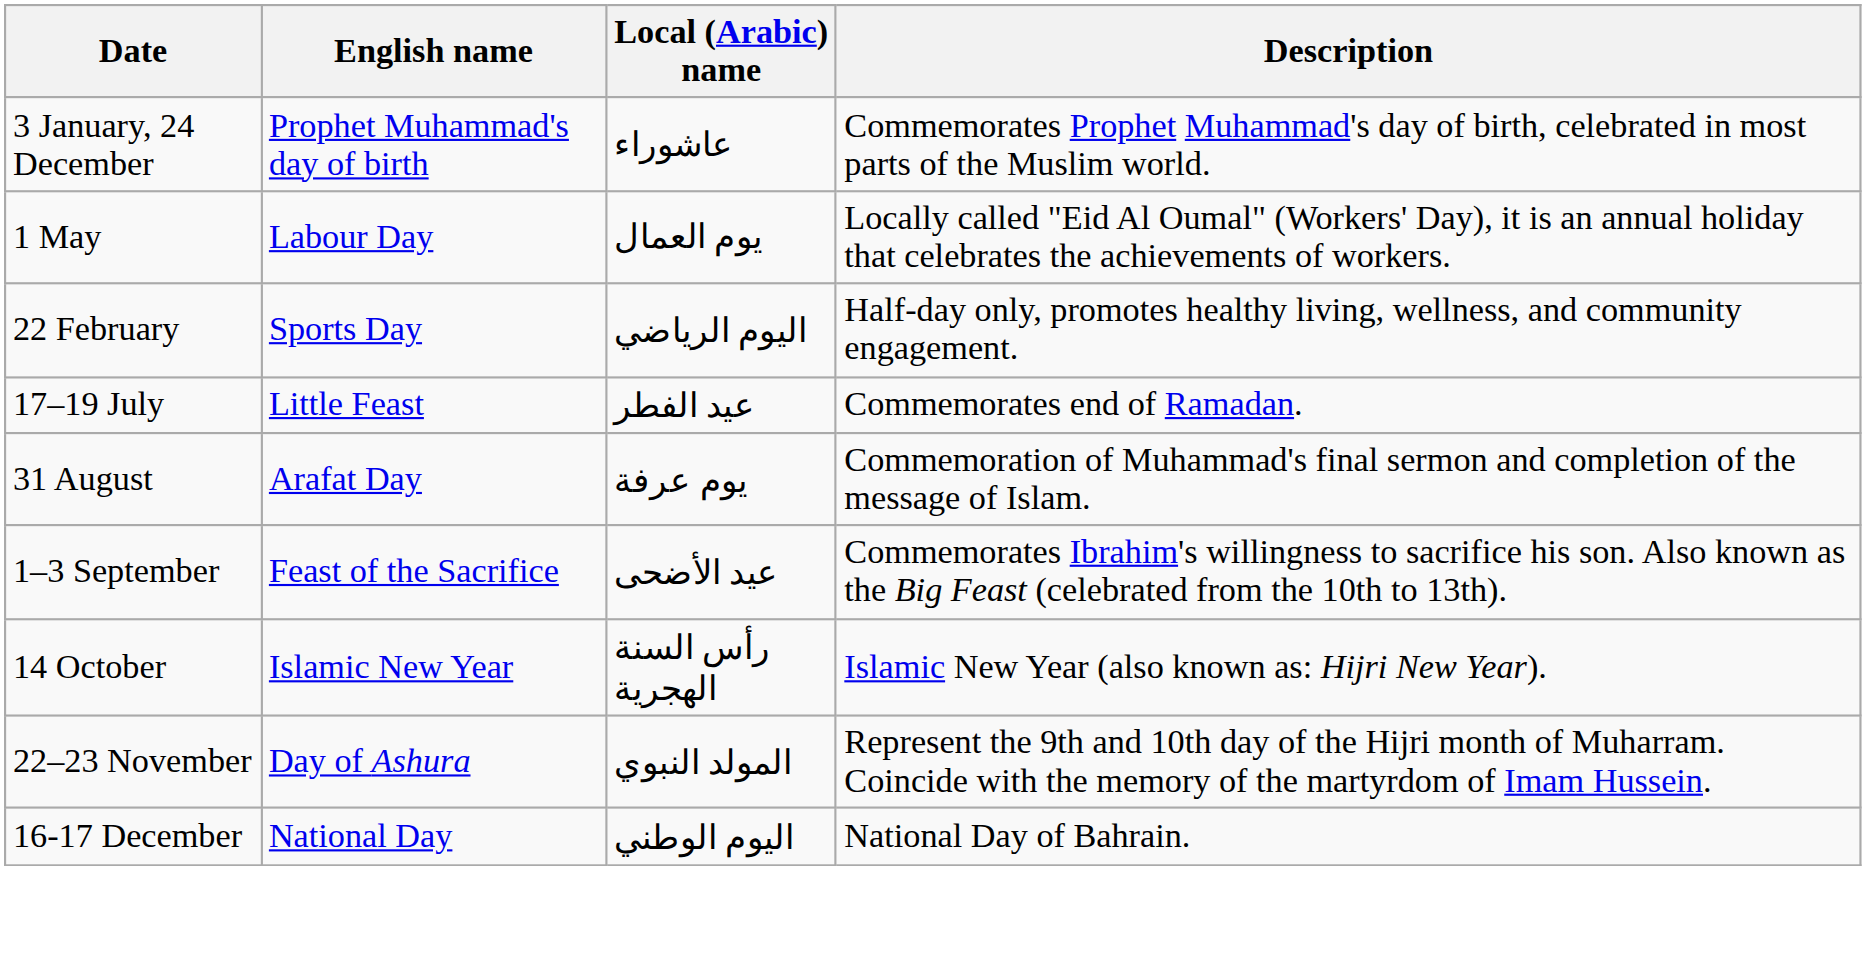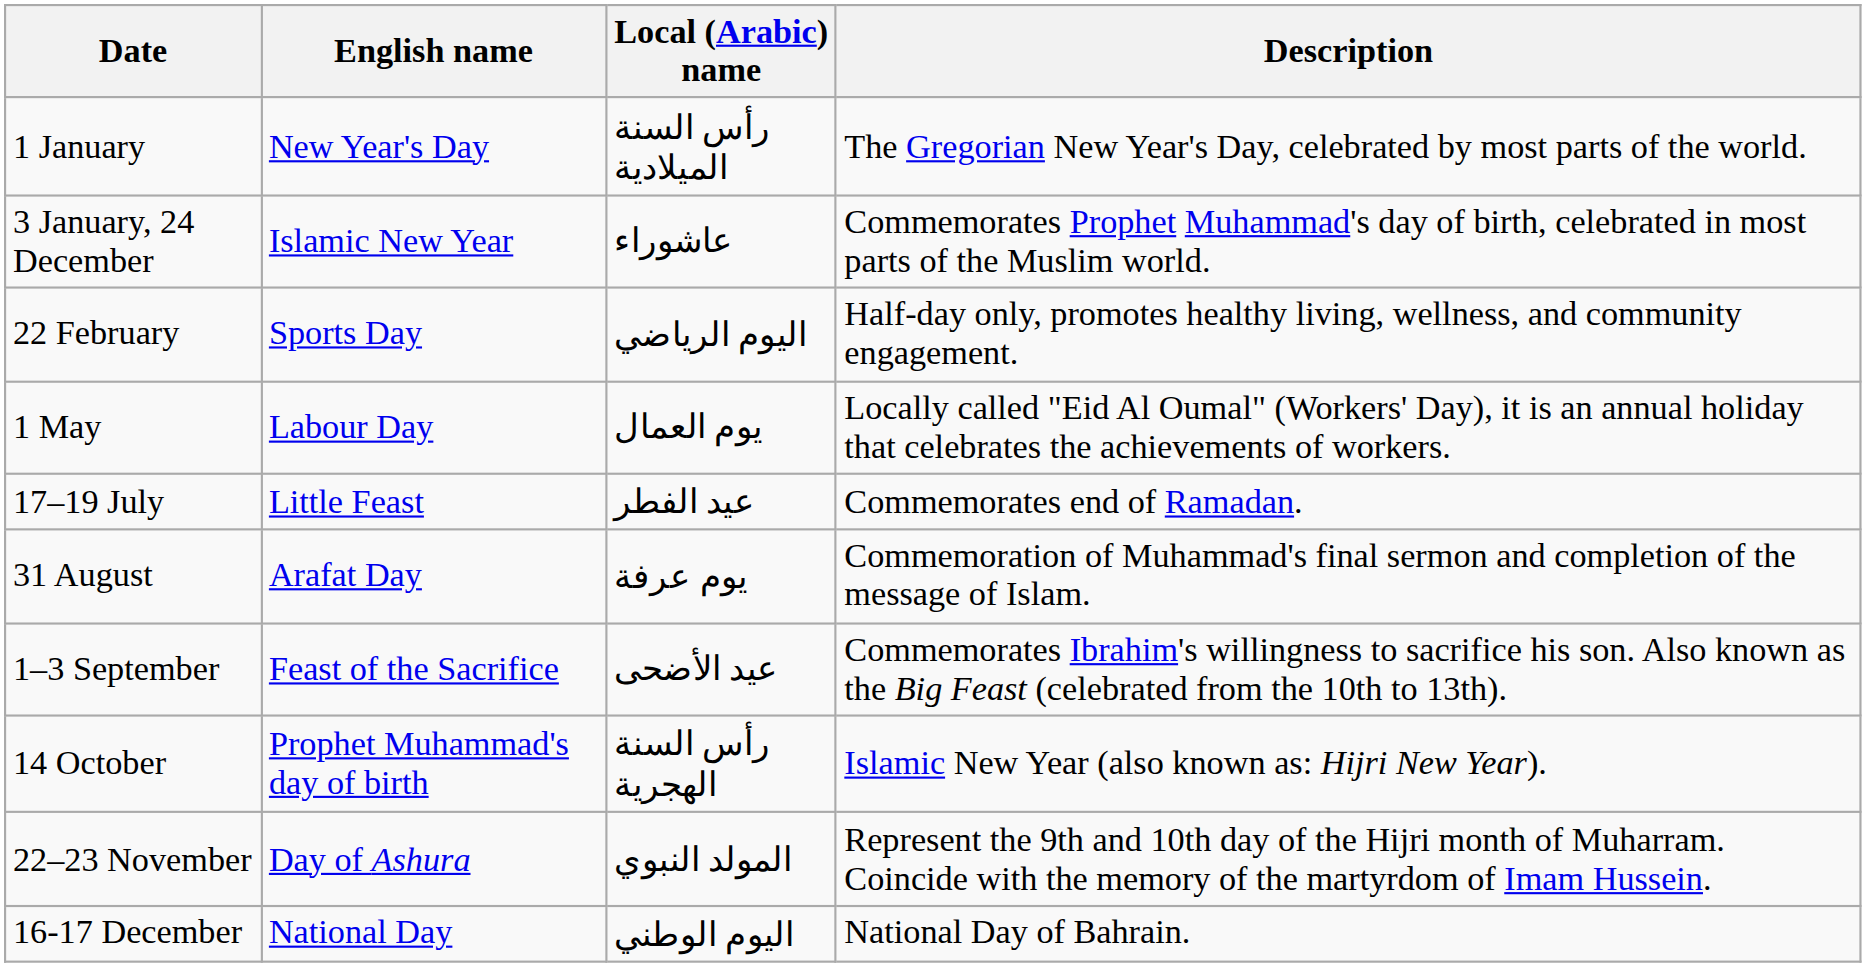+ row: 1 January | New Year's Day | رأس السنة الميلادية | The Gregorian New Year's Day, celebrated by most parts of the world.
3 January, 24 December | English name: Prophet Muhammad's day of birth -> Islamic New Year
rows swapped: 22 February <-> 1 May
14 October | English name: Islamic New Year -> Prophet Muhammad's day of birth
